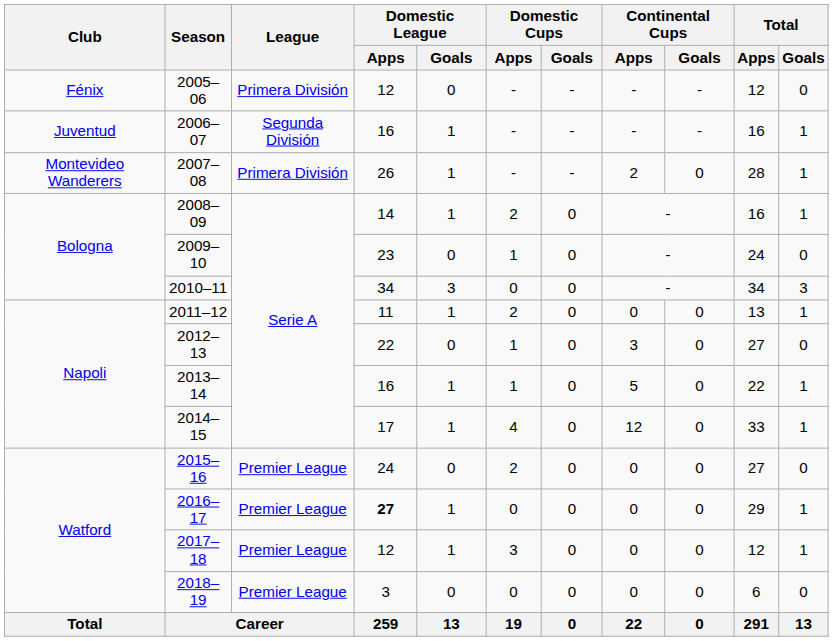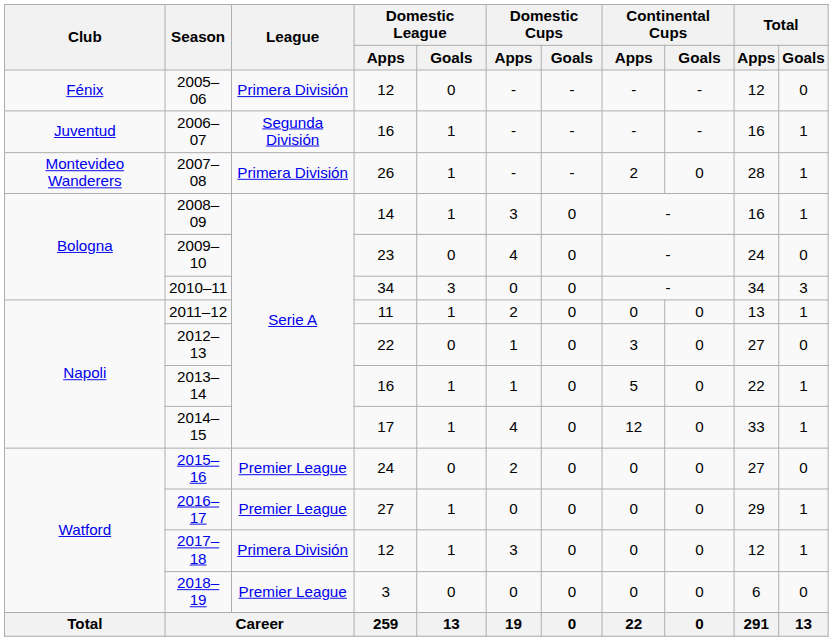2008–09 | Domestic Cups / Apps: 2 -> 3
2009–10 | Domestic Cups / Apps: 1 -> 4
2016–17 | Domestic League / Apps: bold -> normal
2017–18 | League: Premier League -> Primera División
